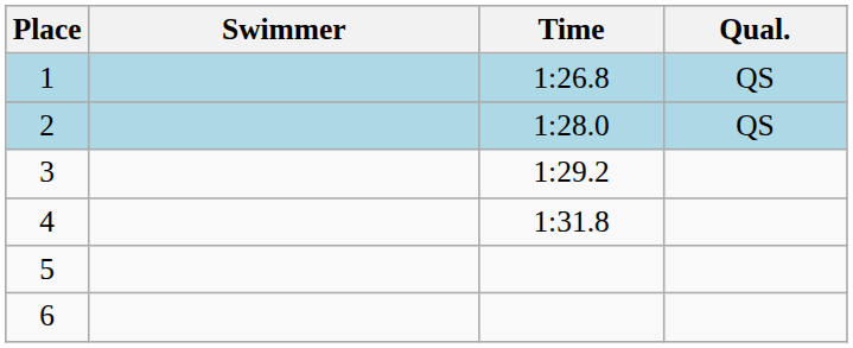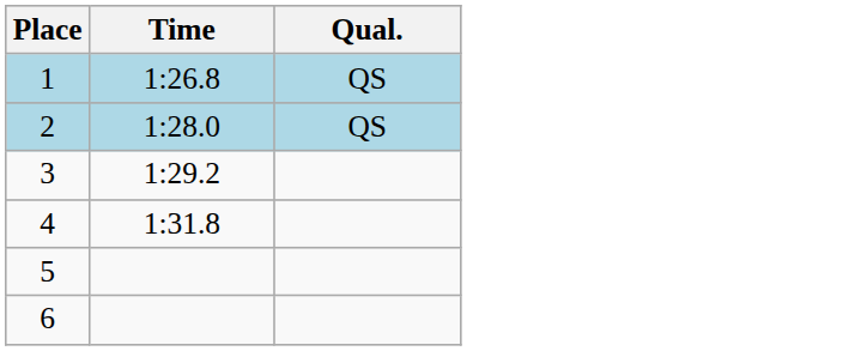- column: Swimmer
